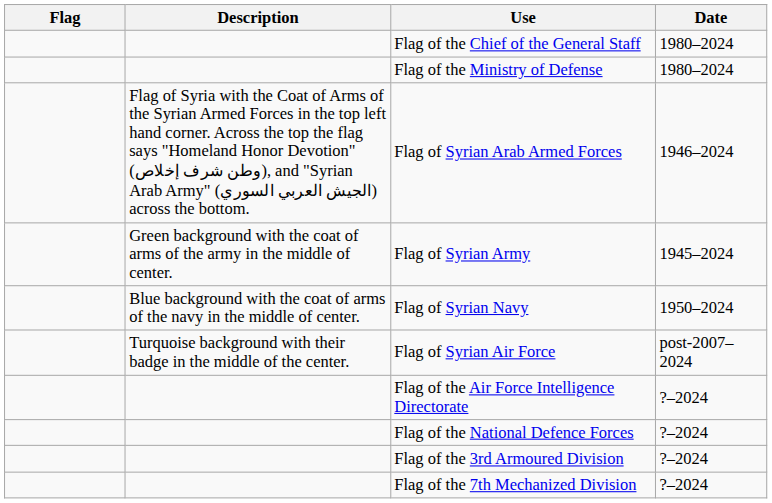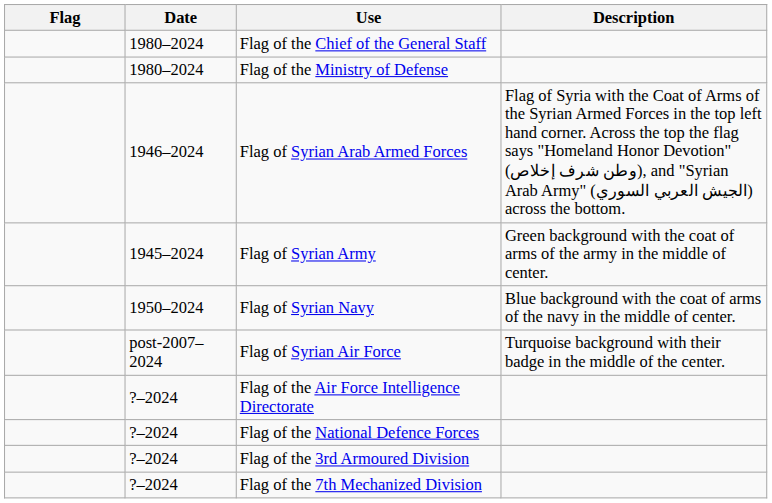columns swapped: Date <-> Description
